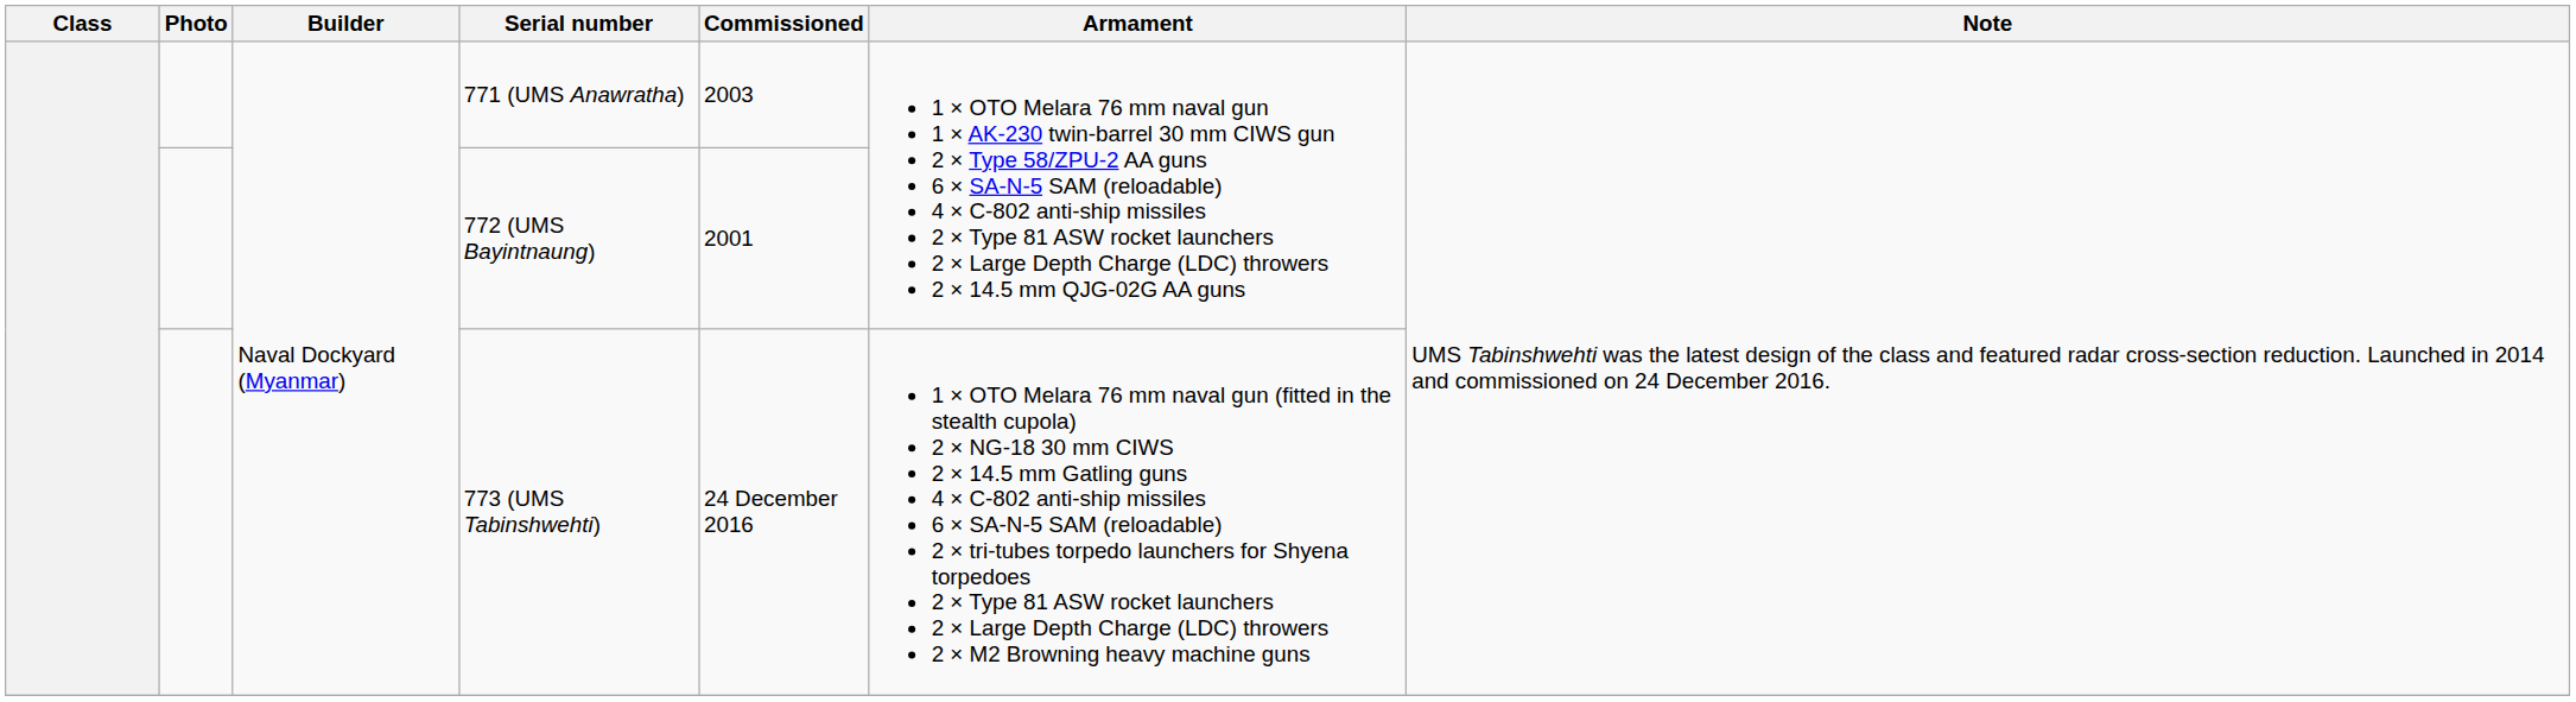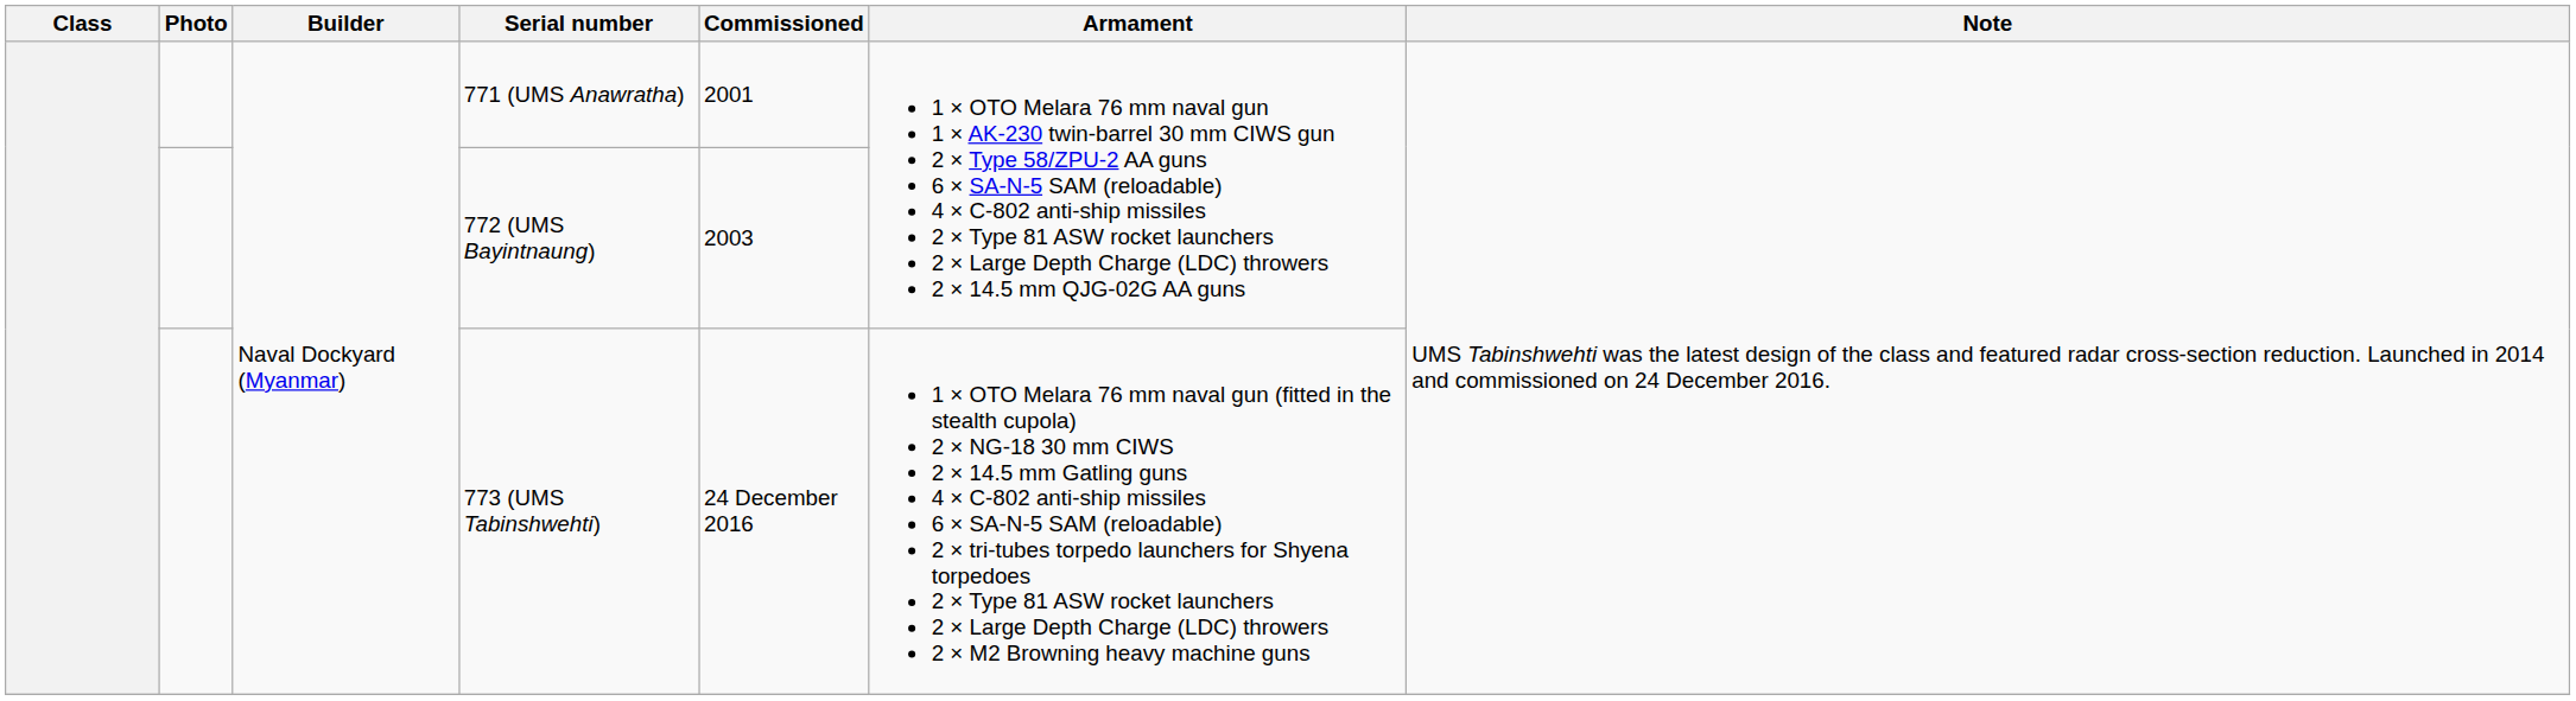771 (UMS Anawratha) | Commissioned: 2003 -> 2001
772 (UMS Bayintnaung) | Commissioned: 2001 -> 2003
